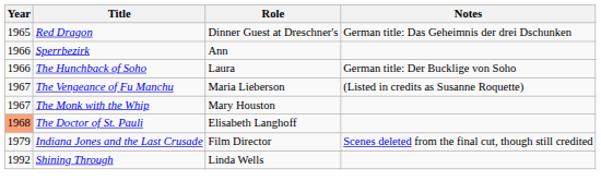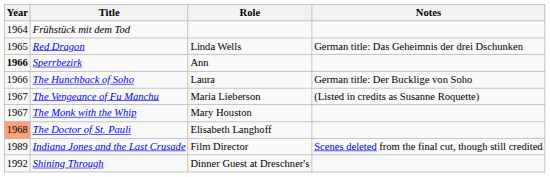+ row: 1964 | Frühstück mit dem Tod
Red Dragon | Role: Dinner Guest at Dreschner's -> Linda Wells
Sperrbezirk | Year: normal -> bold
Indiana Jones and the Last Crusade | Year: 1979 -> 1989
Shining Through | Role: Linda Wells -> Dinner Guest at Dreschner's
